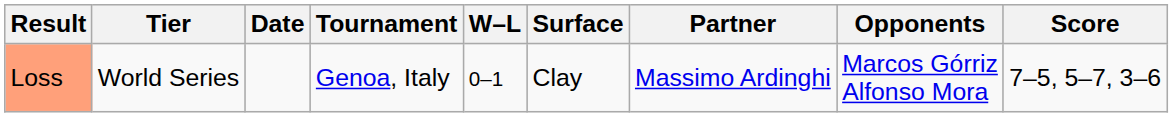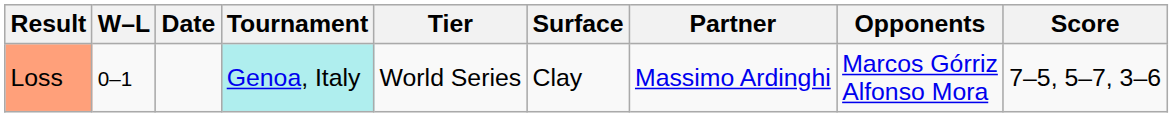columns swapped: W–L <-> Tier
Loss | Tournament: no background -> paleturquoise background
